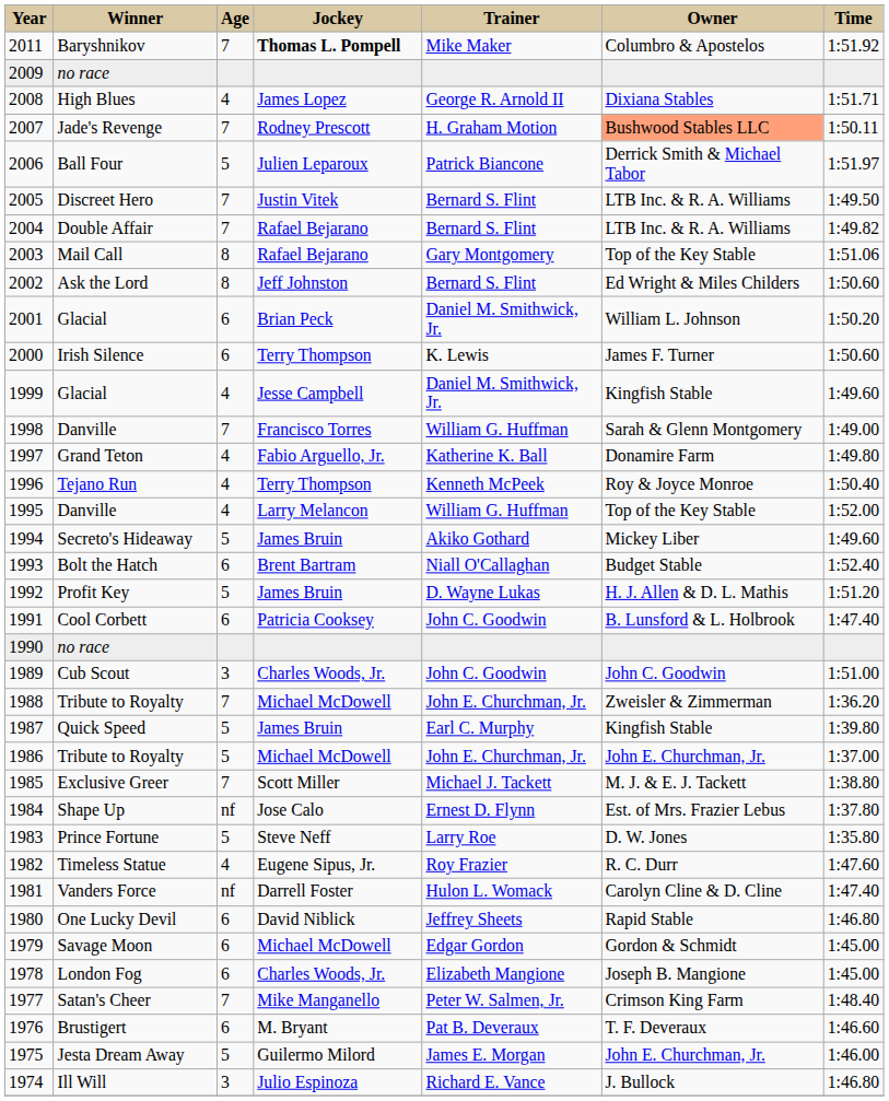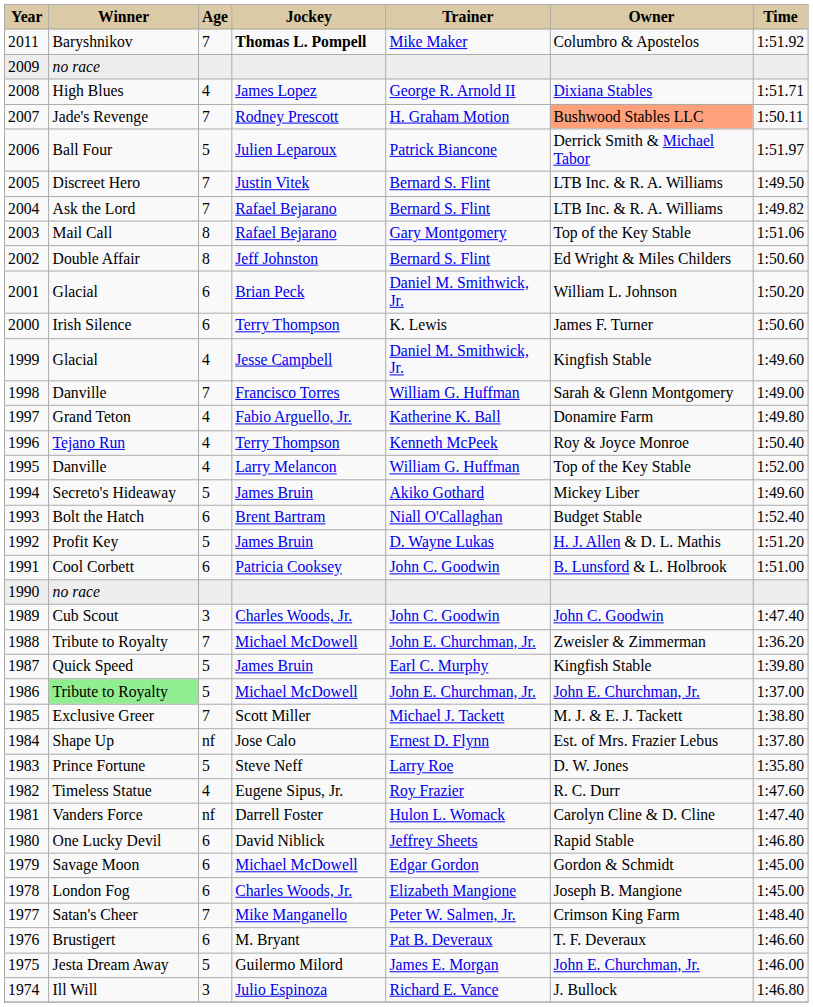2004 | Winner: Double Affair -> Ask the Lord
2002 | Winner: Ask the Lord -> Double Affair
1991 | Time: 1:47.40 -> 1:51.00
1989 | Time: 1:51.00 -> 1:47.40
1986 | Winner: no background -> lightgreen background
